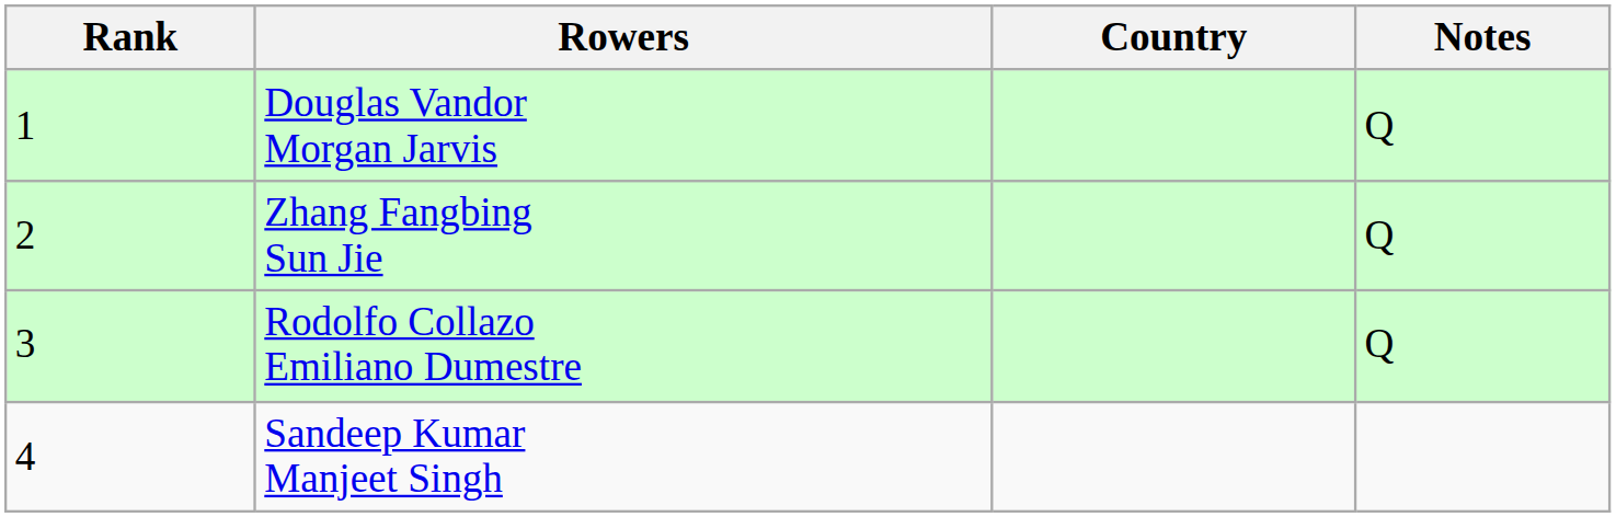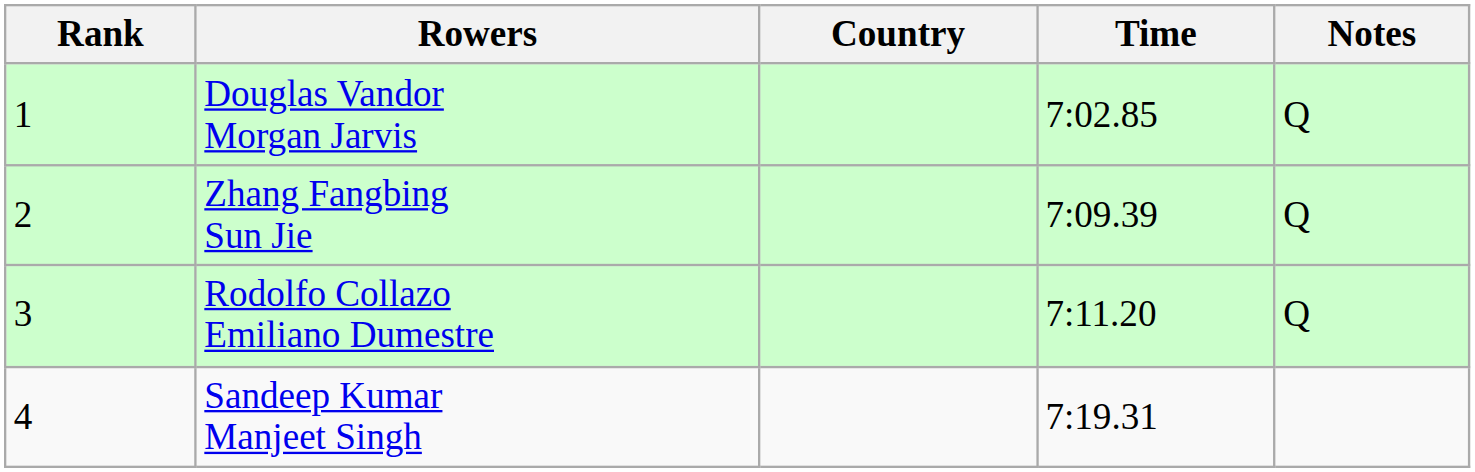+ column: Time | 7:02.85 | 7:09.39 | 7:11.20 | 7:19.31
